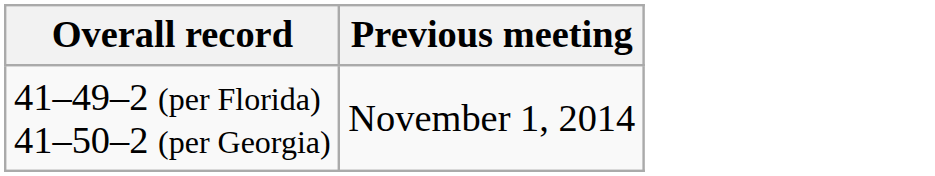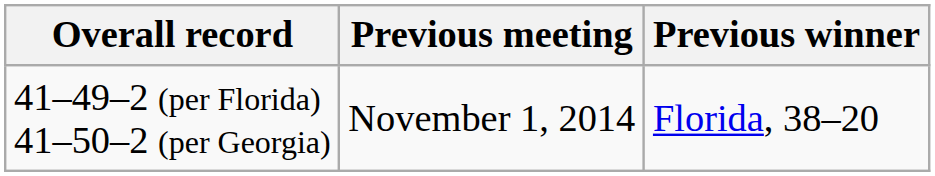+ column: Previous winner | Florida, 38–20
